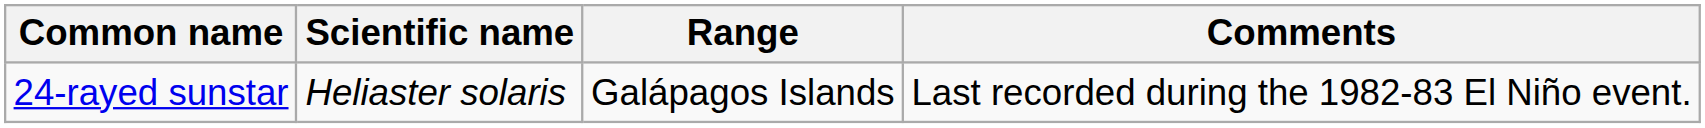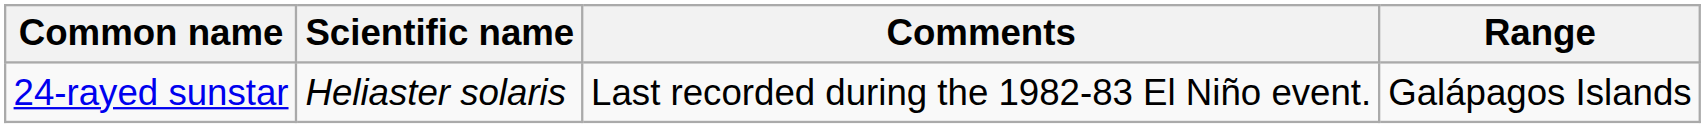columns swapped: Range <-> Comments
